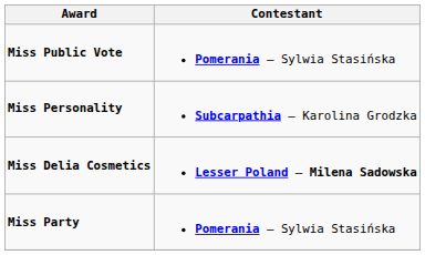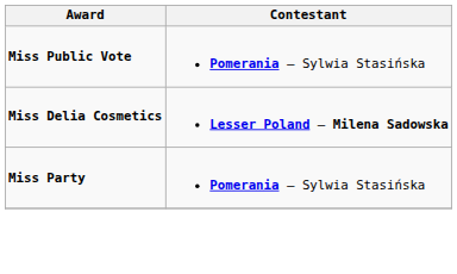- row: Miss Personality | Subcarpathia – Karolina Grodzka
